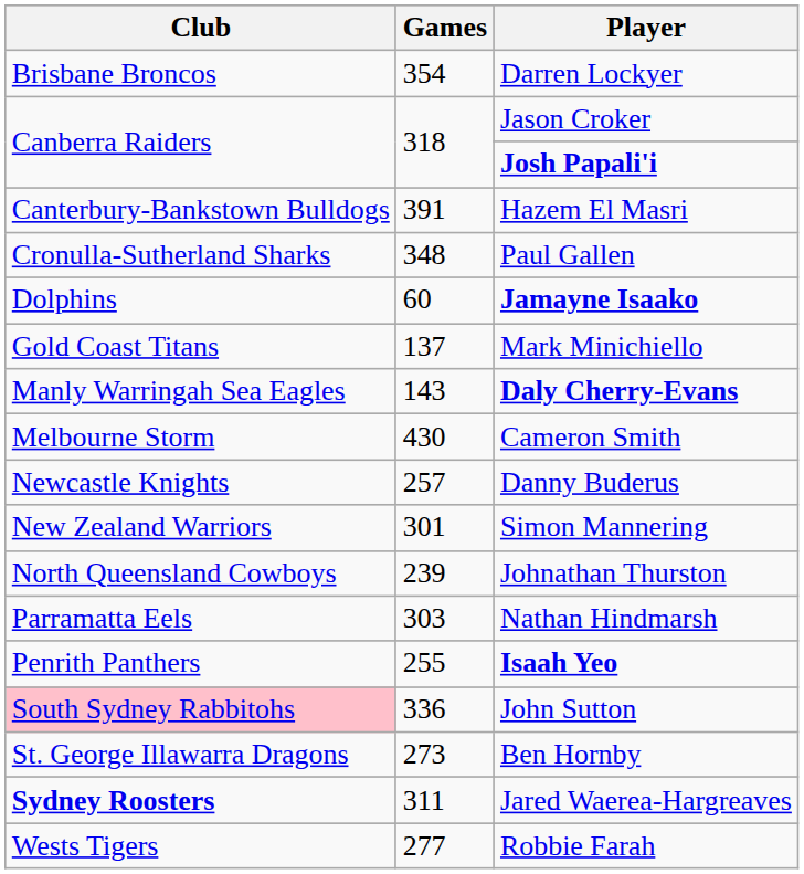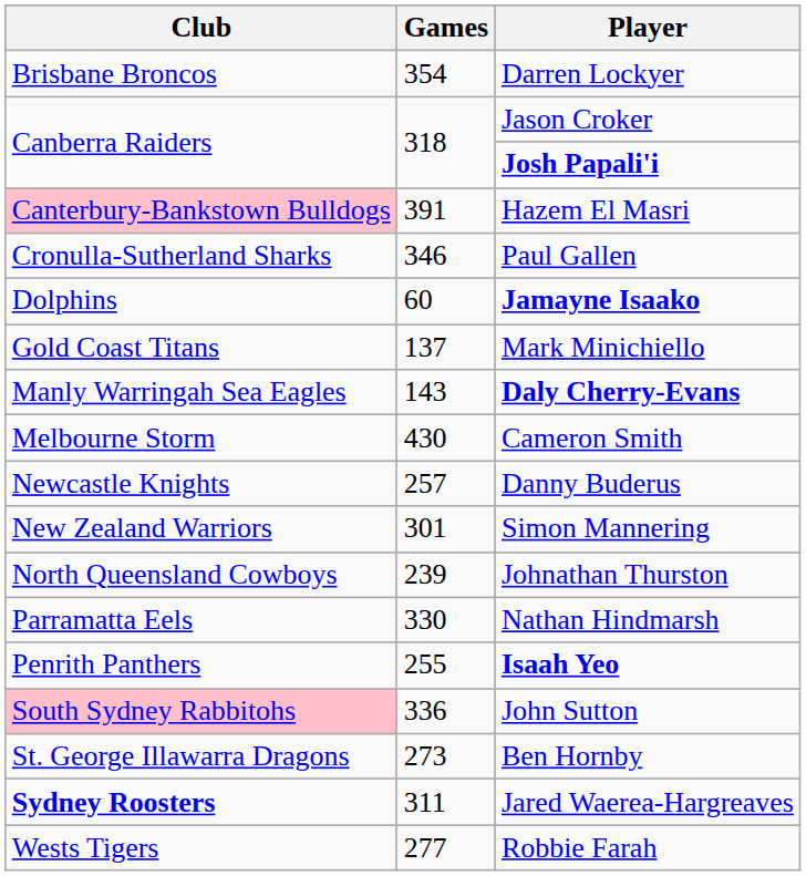Hazem El Masri | Club: no background -> pink background
Paul Gallen | Games: 348 -> 346
Nathan Hindmarsh | Games: 303 -> 330
